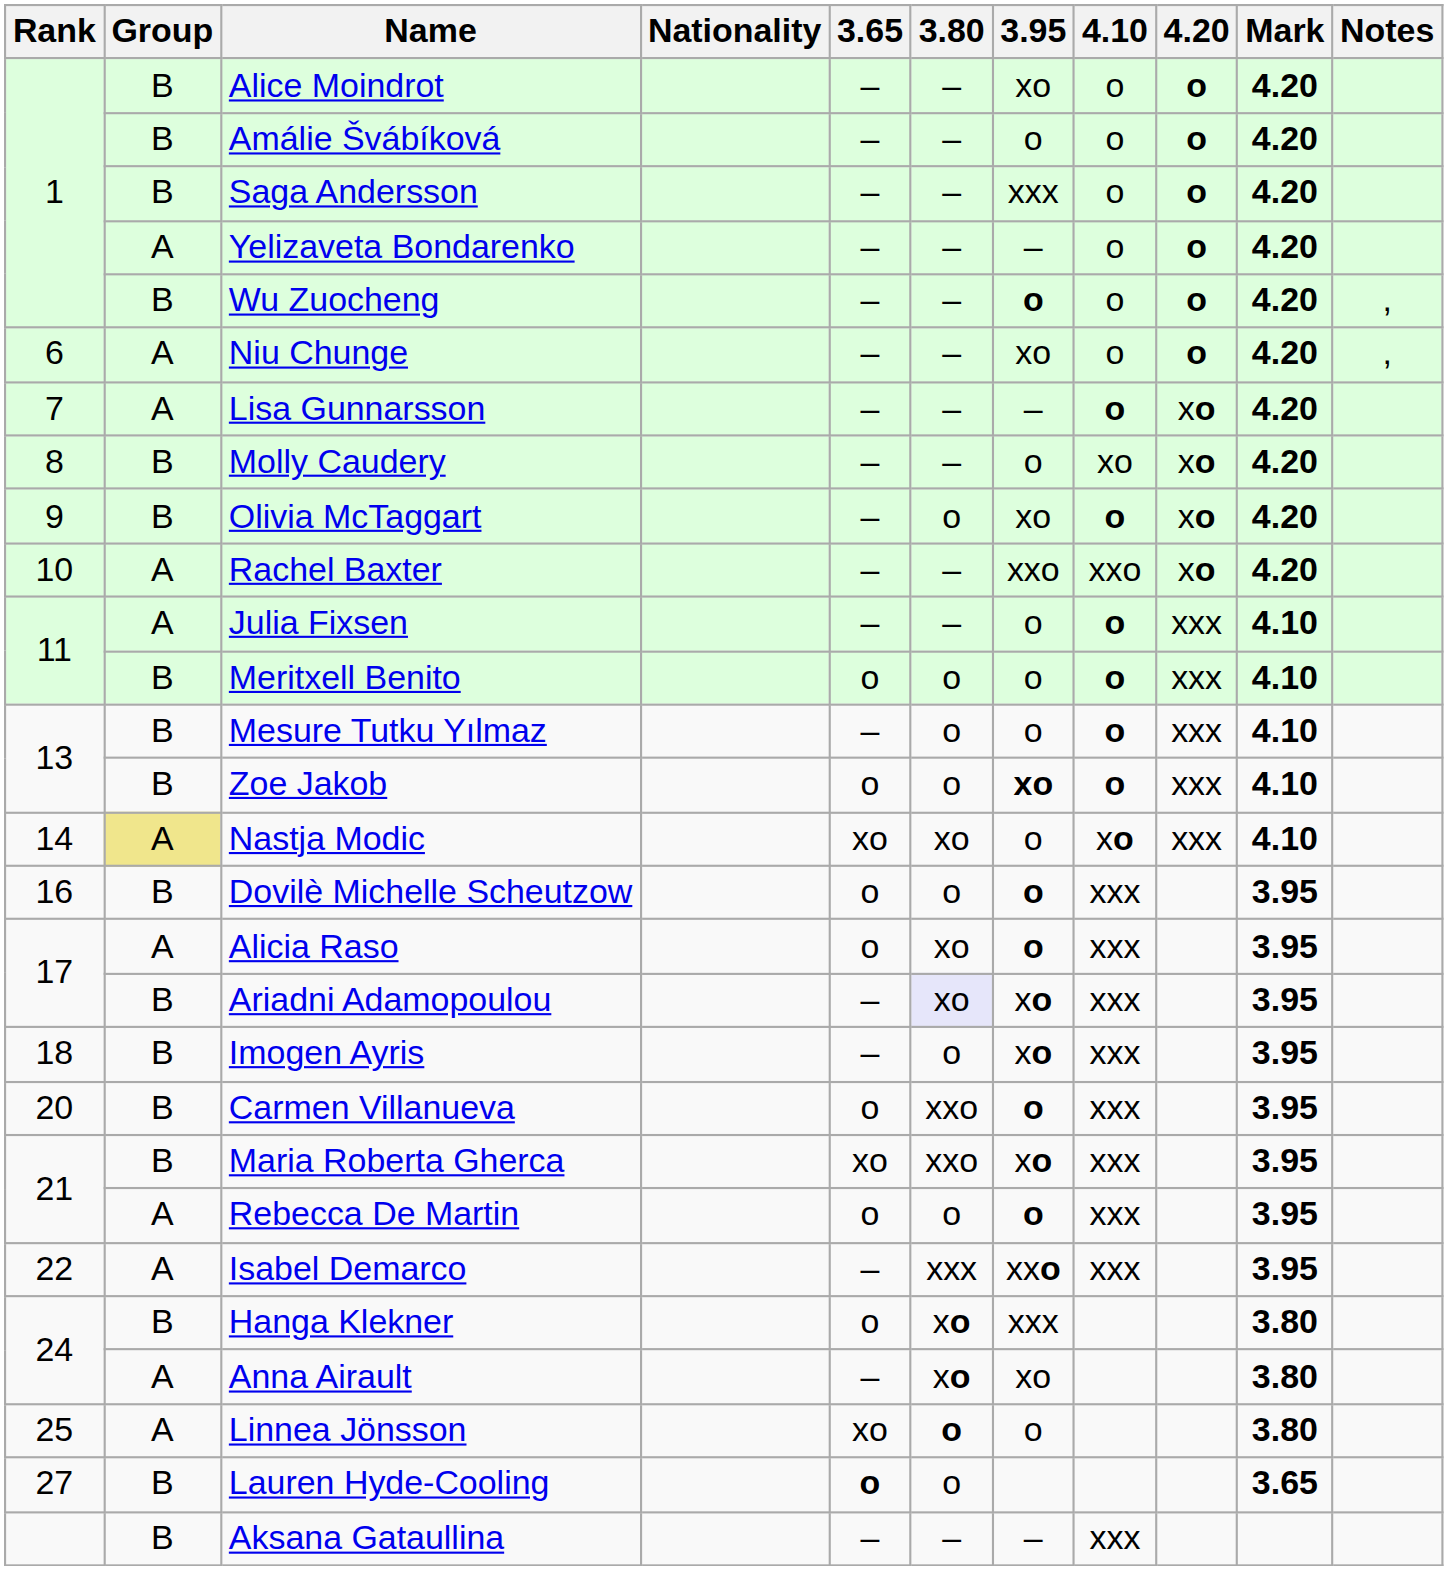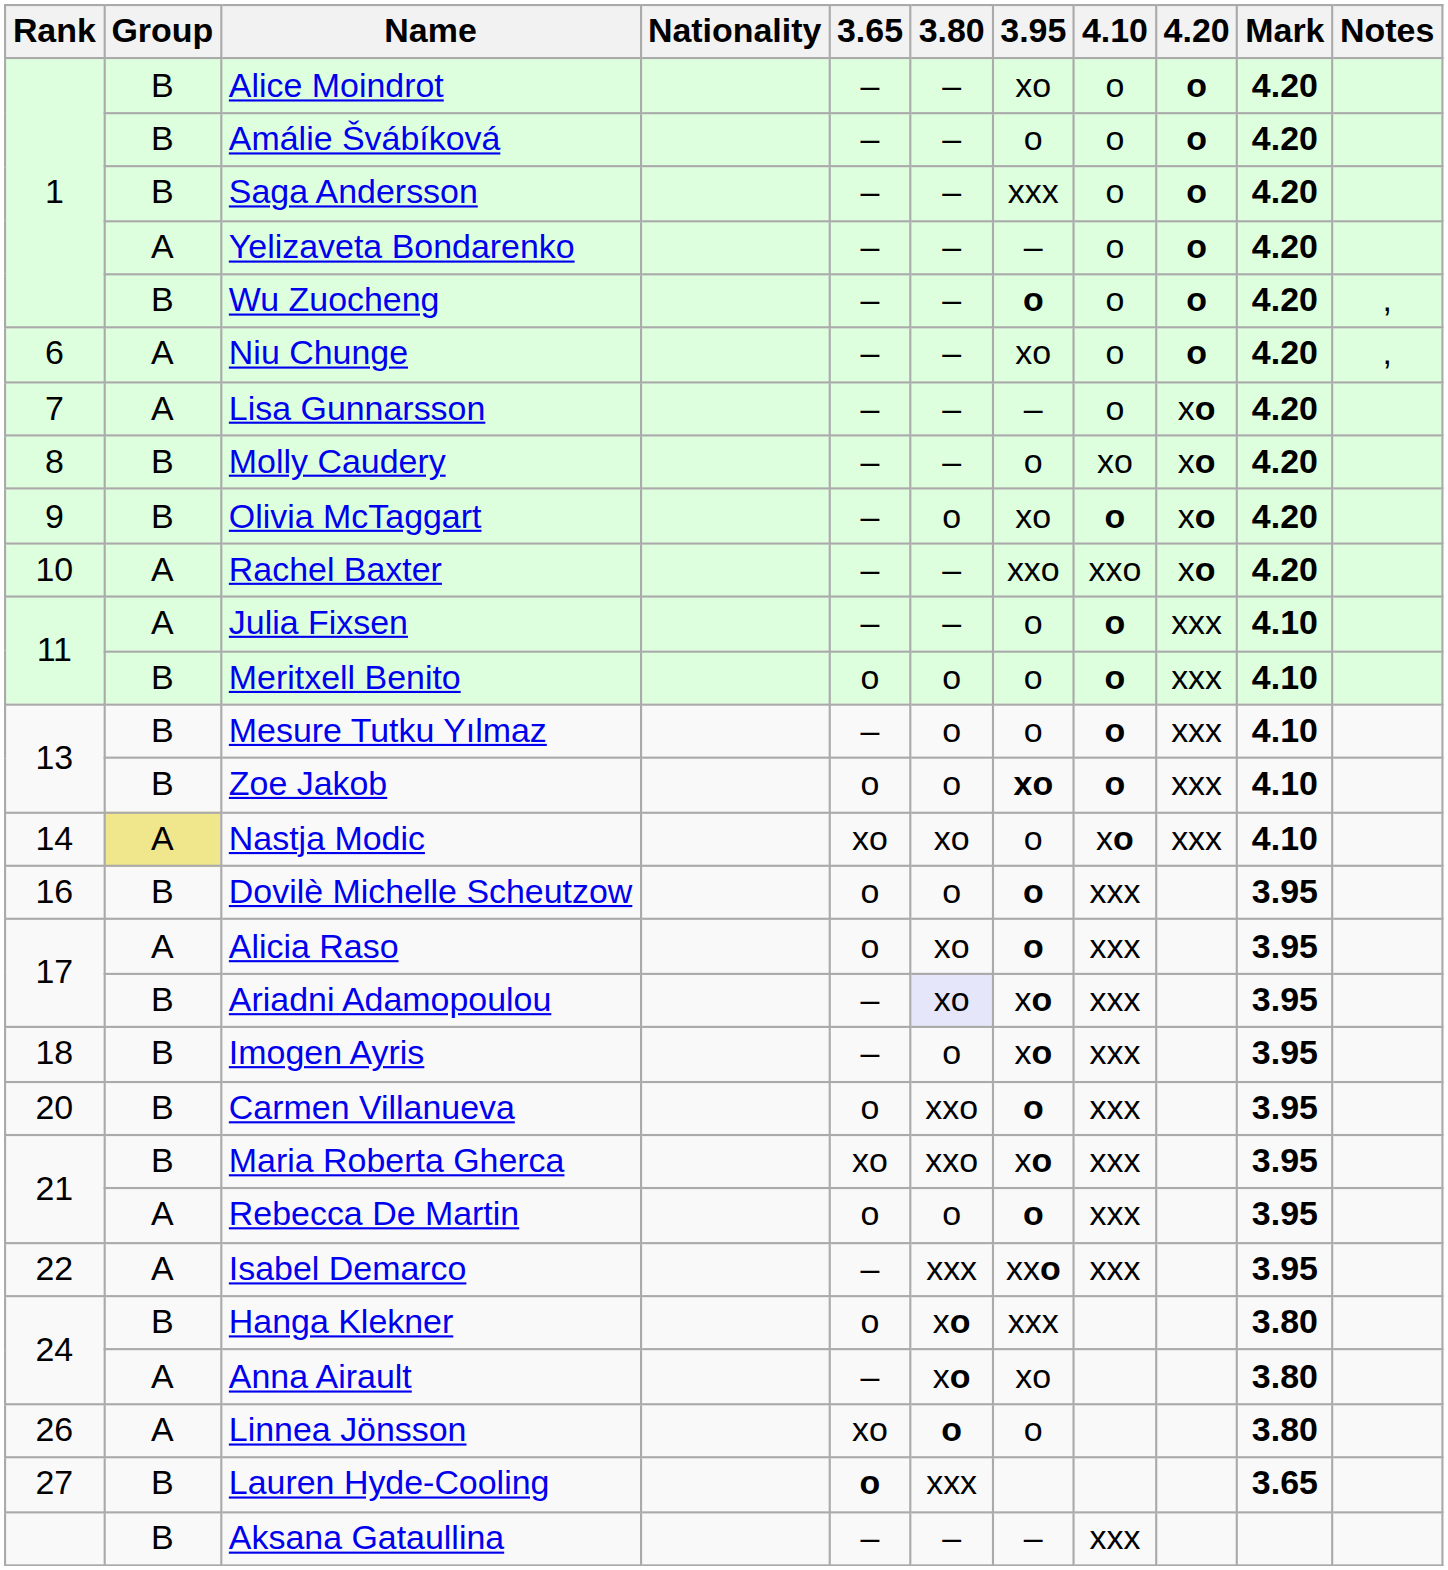Lisa Gunnarsson | 4.10: bold -> normal
Linnea Jönsson | Rank: 25 -> 26
Lauren Hyde-Cooling | 3.80: o -> xxx
